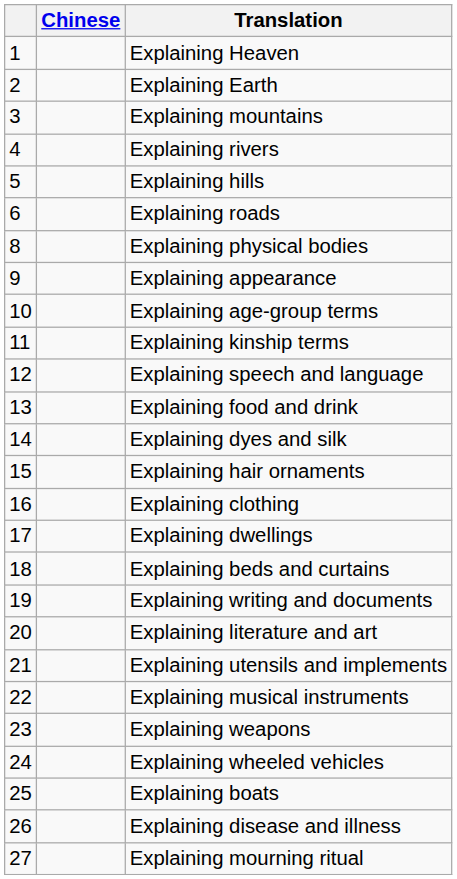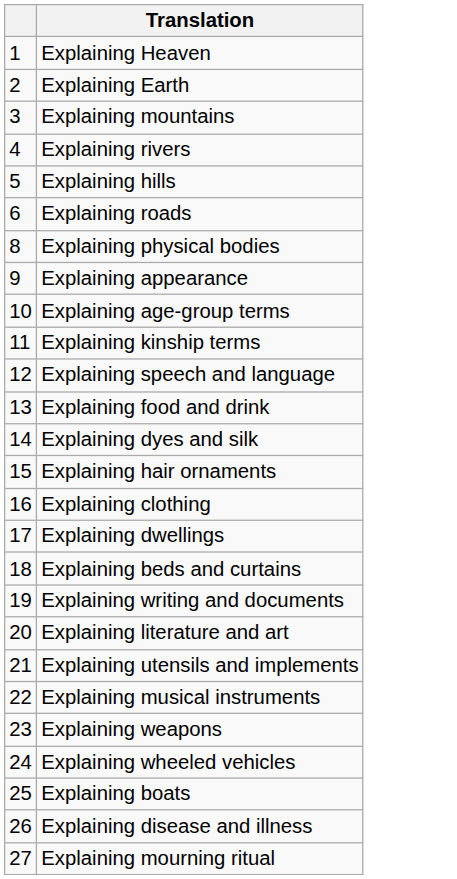- column: Chinese
